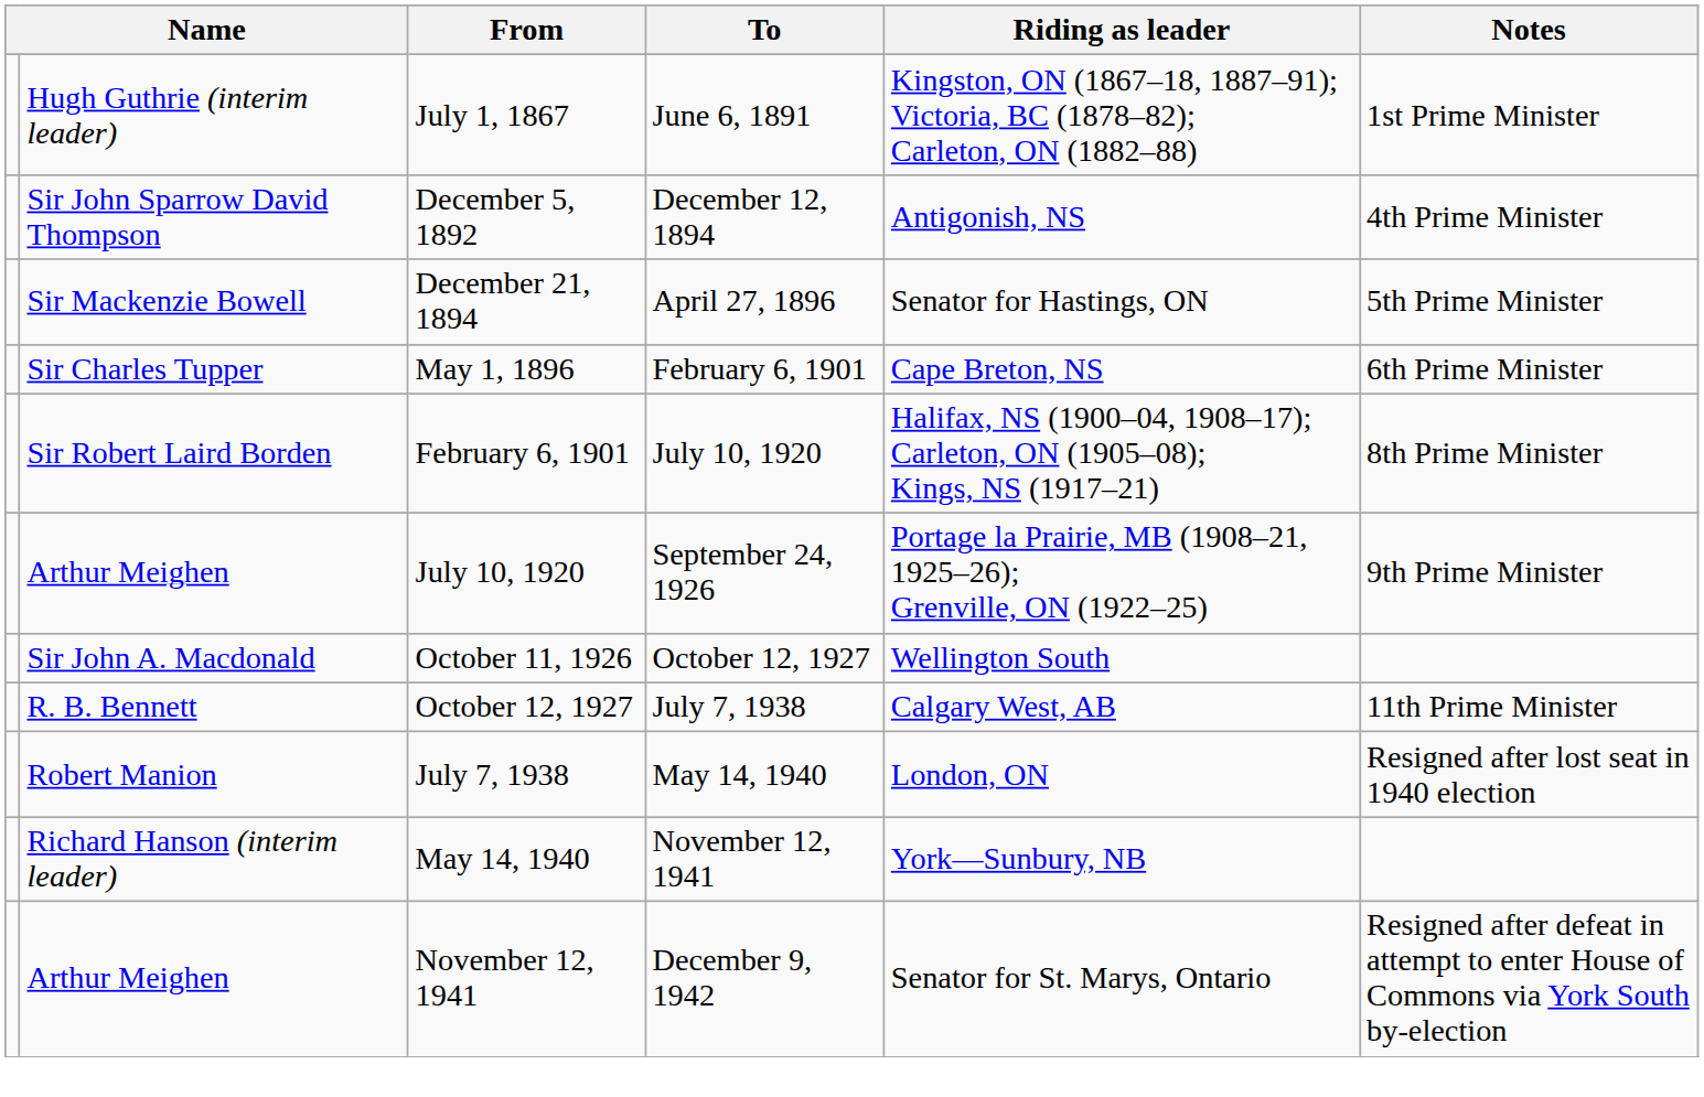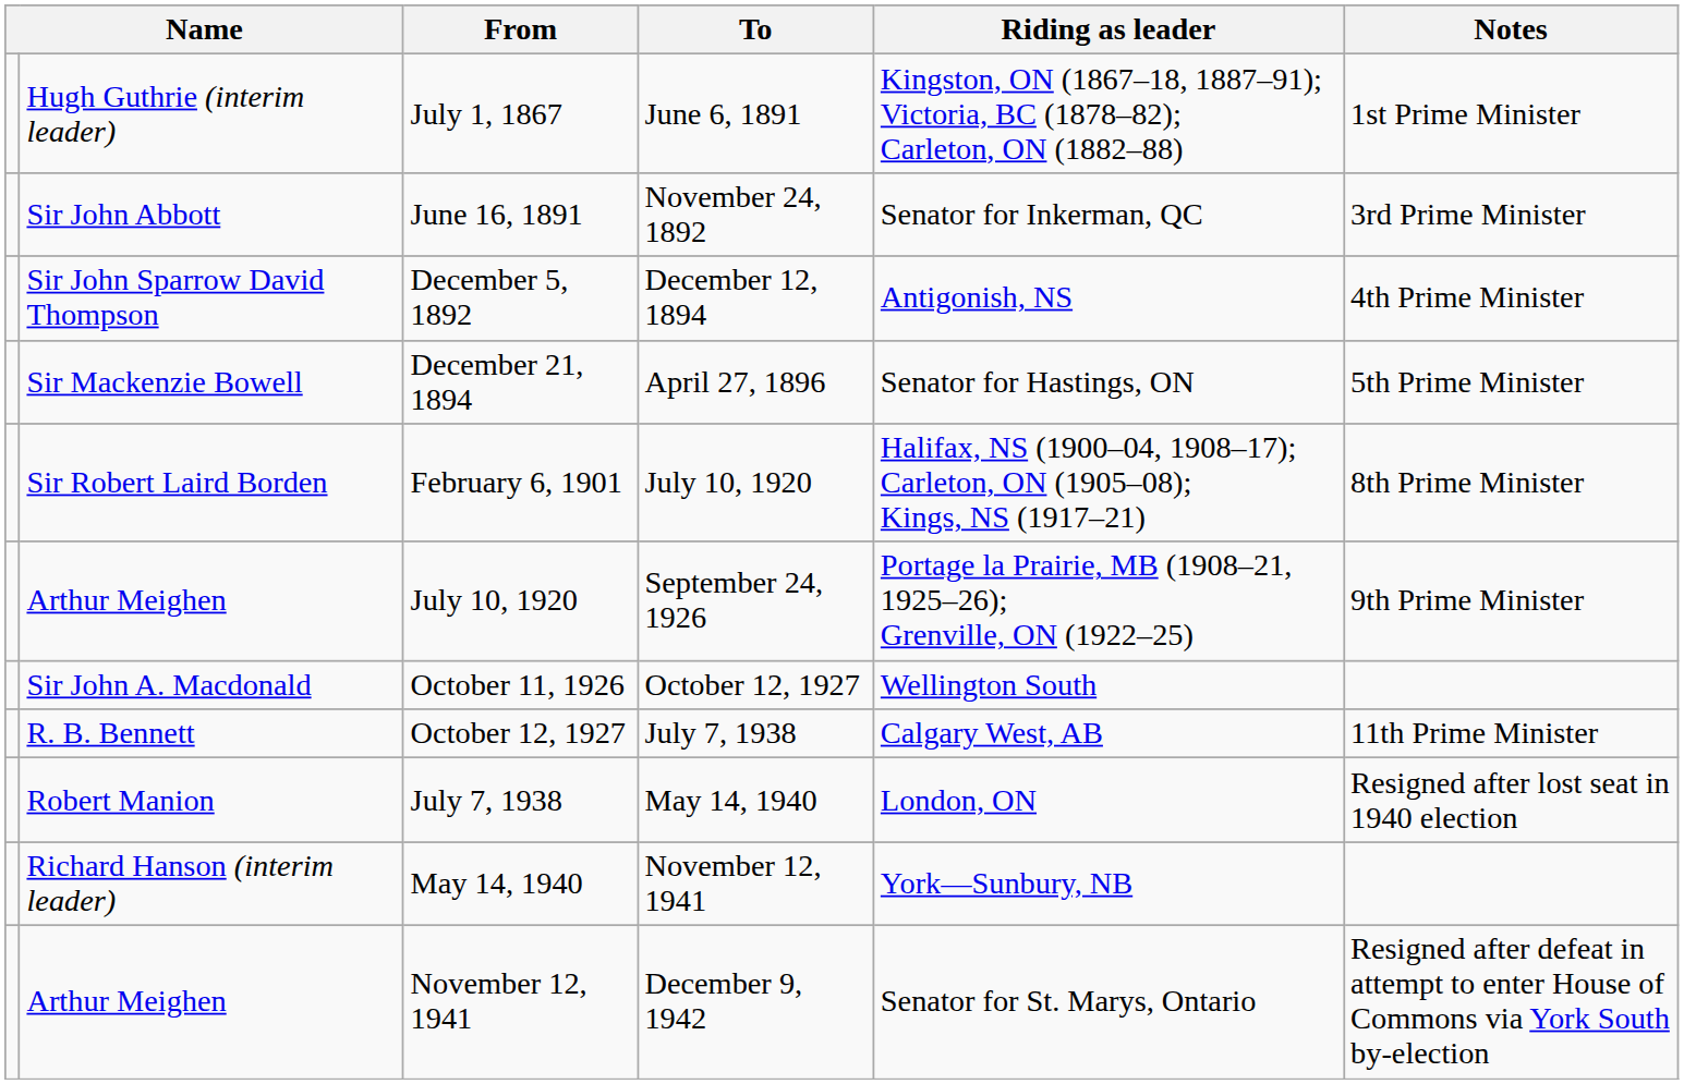+ row: Sir John Abbott | June 16, 1891 | November 24, 1892 | Senator for Inkerman, QC | 3rd Prime Minister
- row: Sir Charles Tupper | May 1, 1896 | February 6, 1901 | Cape Breton, NS | 6th Prime Minister
